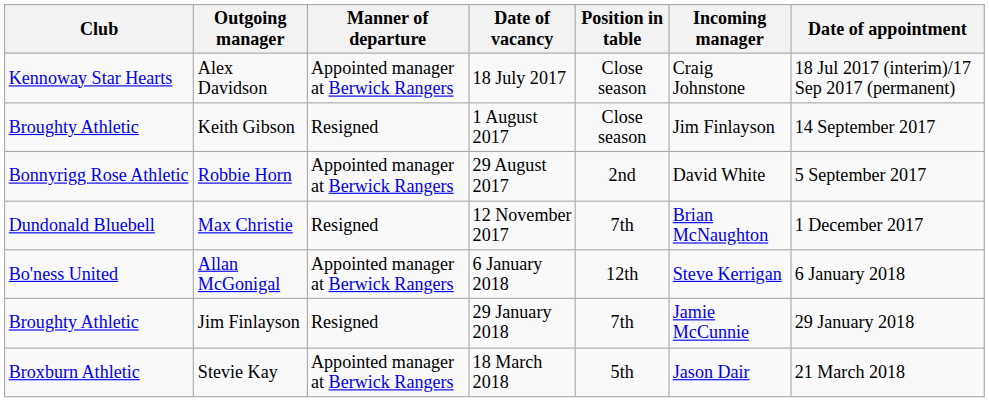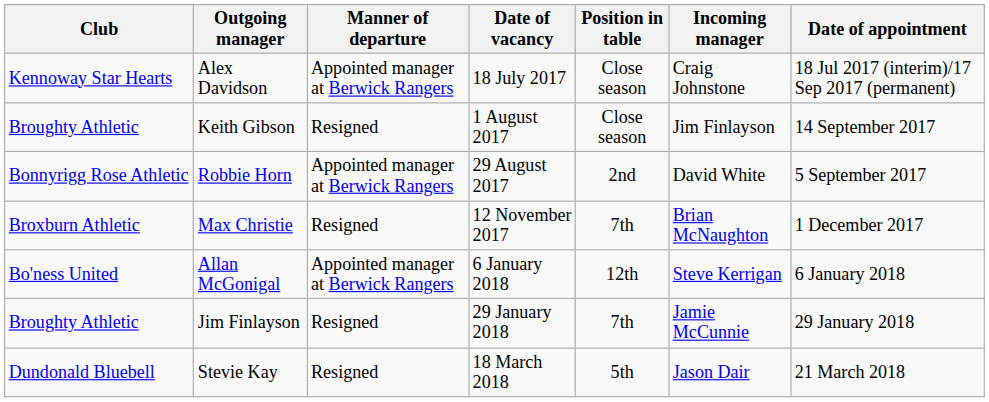Max Christie | Club: Dundonald Bluebell -> Broxburn Athletic
Stevie Kay | Club: Broxburn Athletic -> Dundonald Bluebell
Stevie Kay | Manner of departure: Appointed manager at Berwick Rangers -> Resigned
